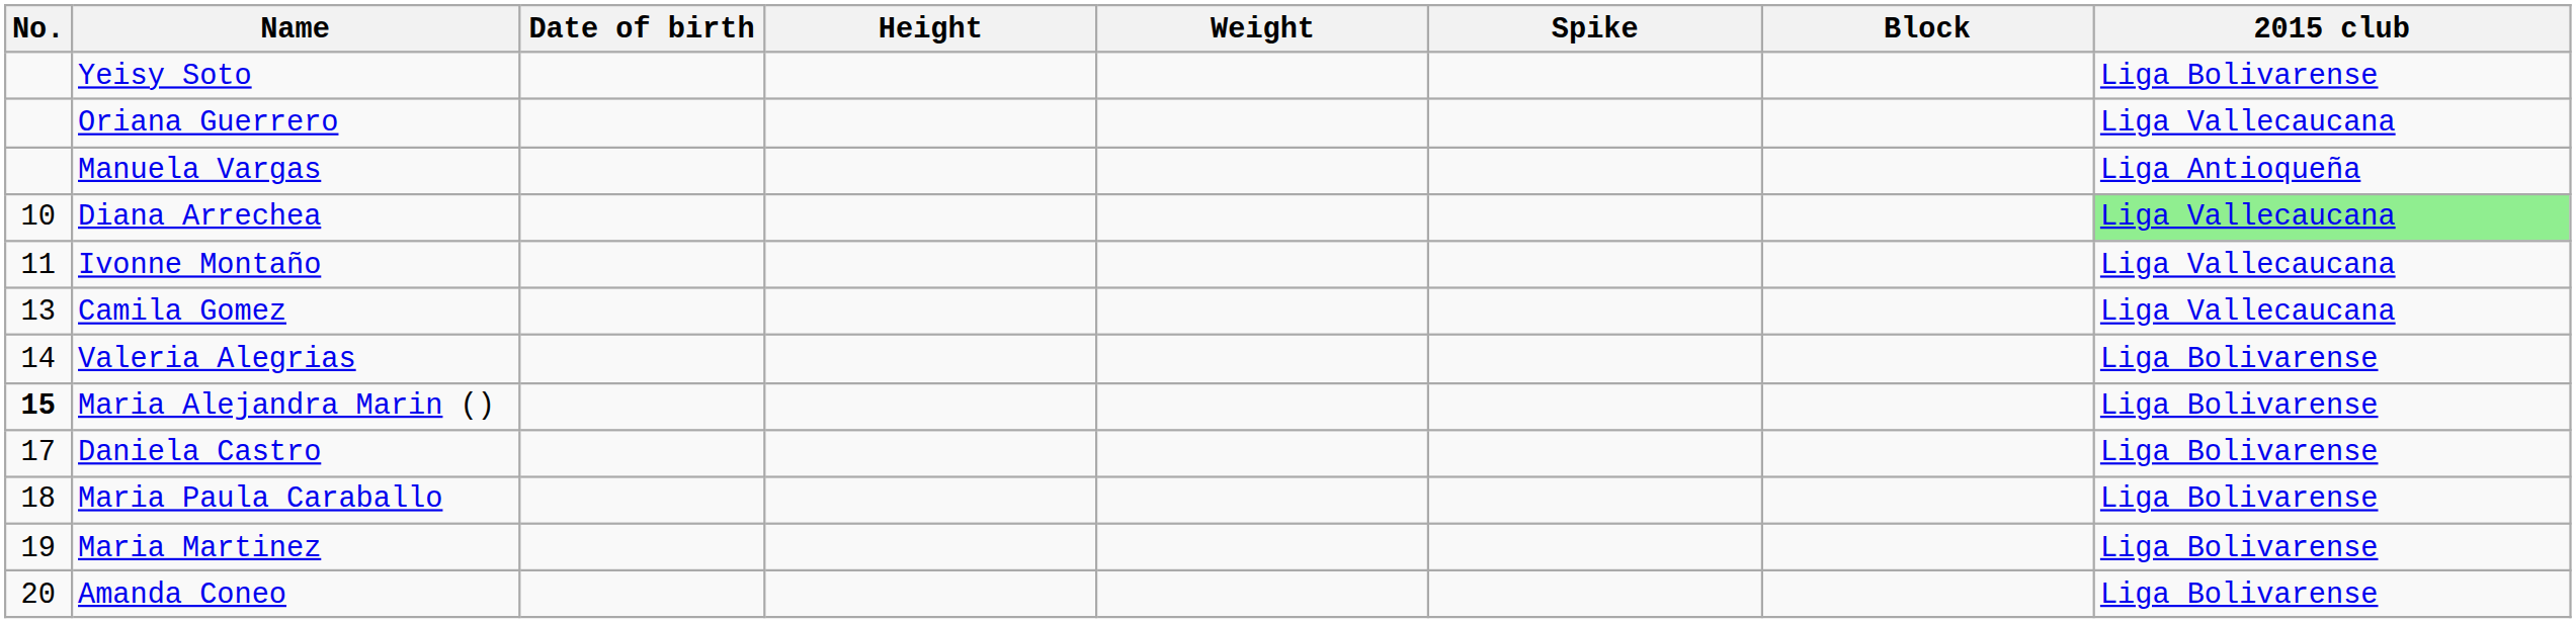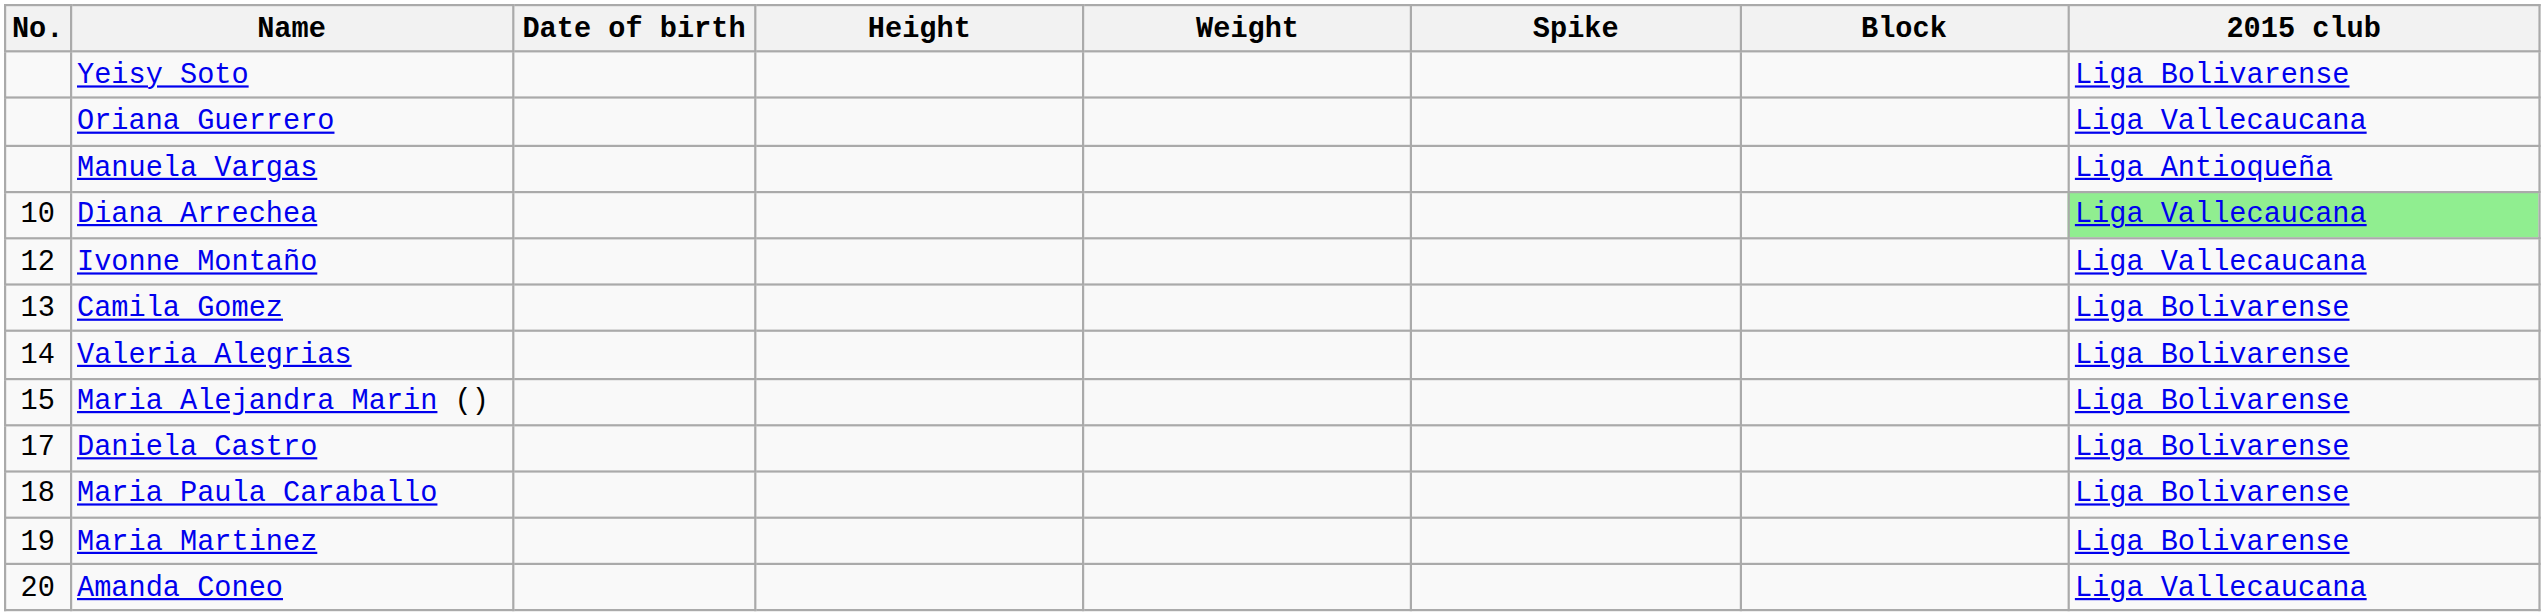Ivonne Montaño | No.: 11 -> 12
Camila Gomez | 2015 club: Liga Vallecaucana -> Liga Bolivarense
Maria Alejandra Marin () | No.: bold -> normal
Amanda Coneo | 2015 club: Liga Bolivarense -> Liga Vallecaucana
